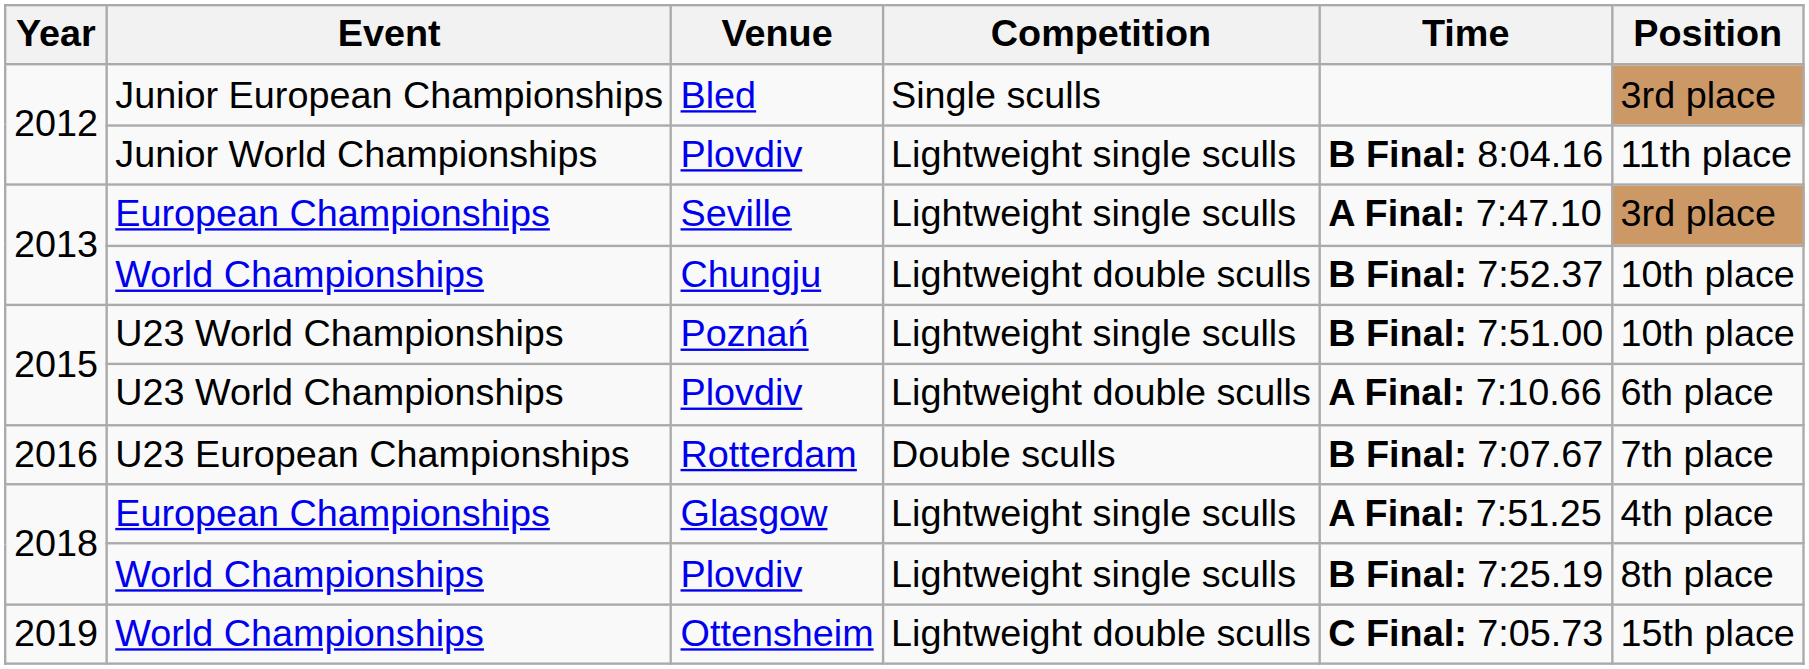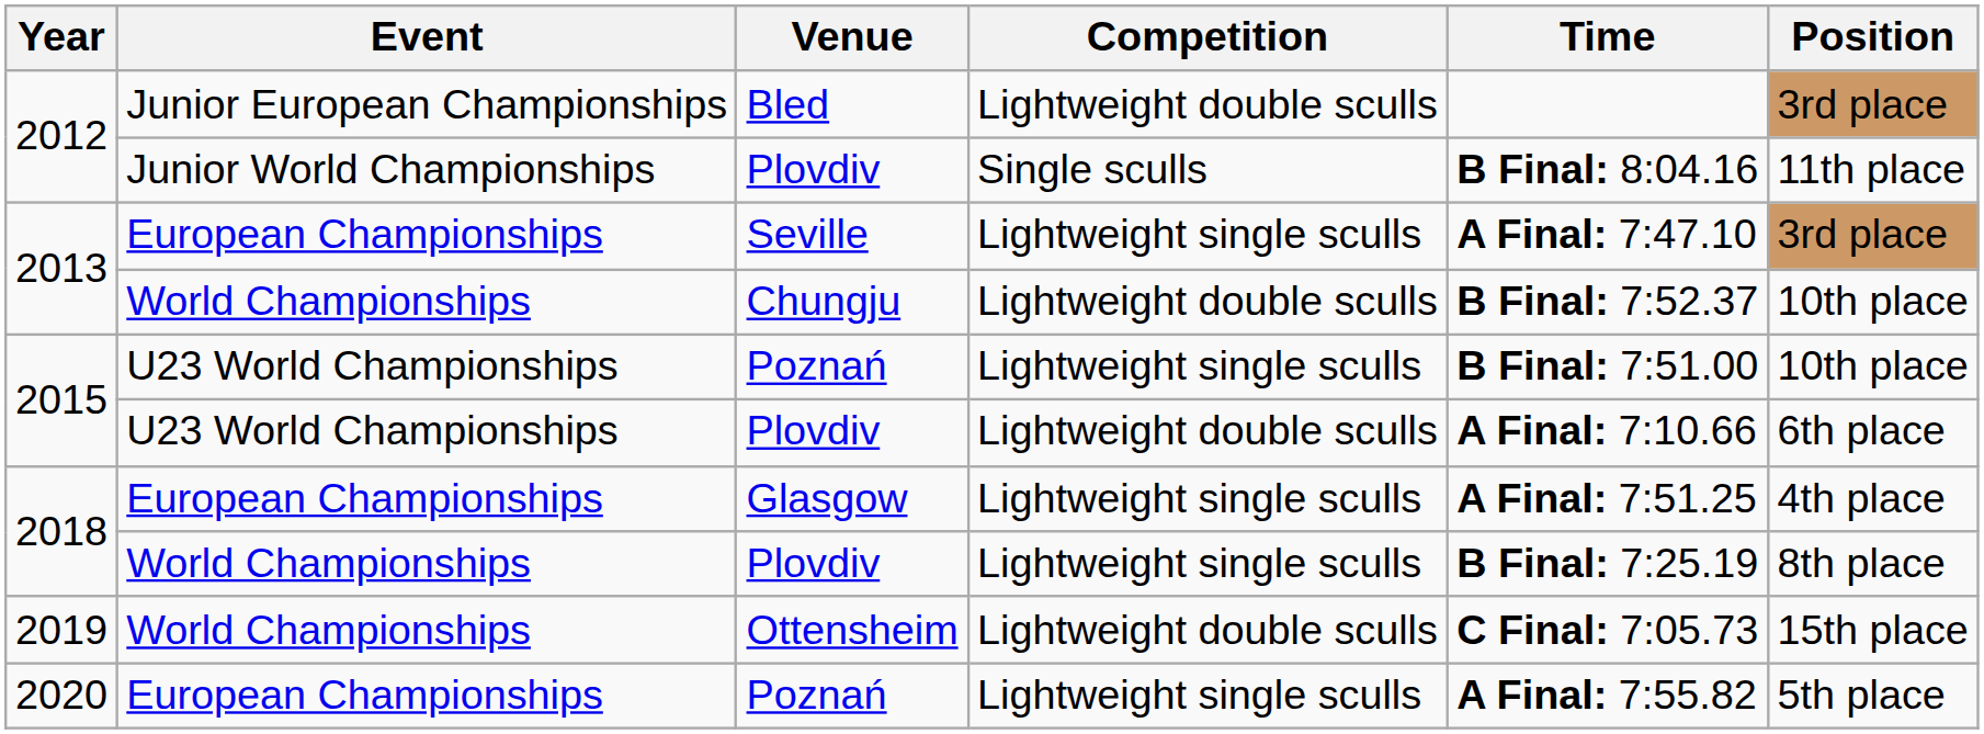Bled | Competition: Single sculls -> Lightweight double sculls
2012 / Plovdiv | Competition: Lightweight single sculls -> Single sculls
- row: 2016 | U23 European Championships | Rotterdam | Double sculls | B Final: 7:07.67 | 7th place
+ row: 2020 | European Championships | Poznań | Lightweight single sculls | A Final: 7:55.82 | 5th place
